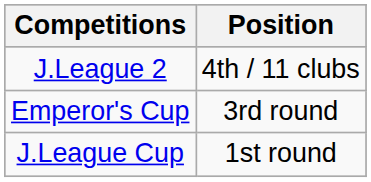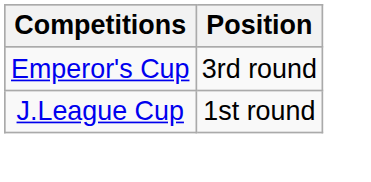- row: J.League 2 | 4th / 11 clubs
